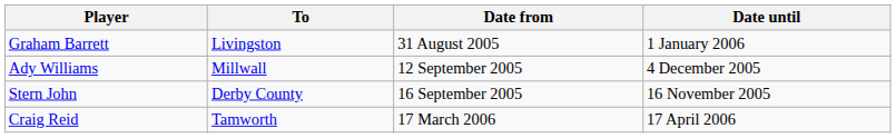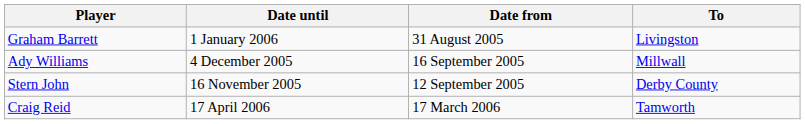columns swapped: To <-> Date until
Ady Williams | Date from: 12 September 2005 -> 16 September 2005
Stern John | Date from: 16 September 2005 -> 12 September 2005
